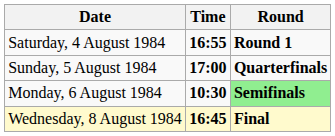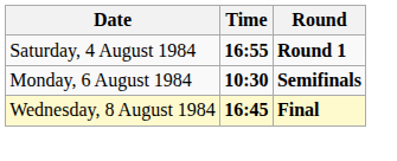- row: Sunday, 5 August 1984 | 17:00 | Quarterfinals
Monday, 6 August 1984 | Round: lightgreen background -> no background
